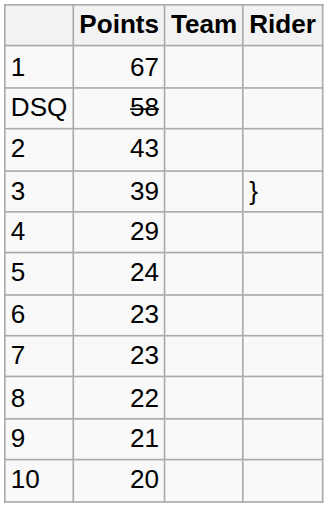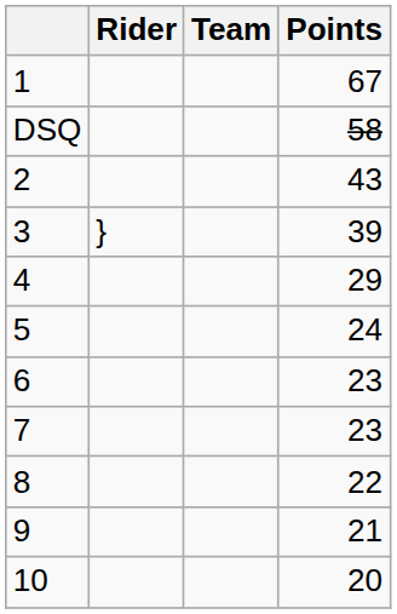columns swapped: Rider <-> Points
